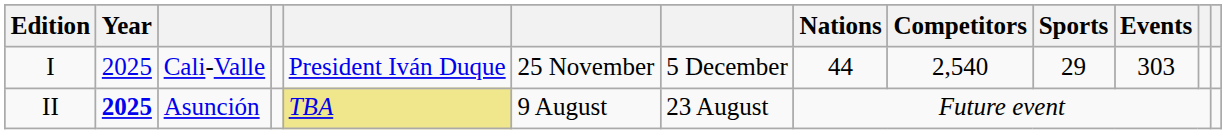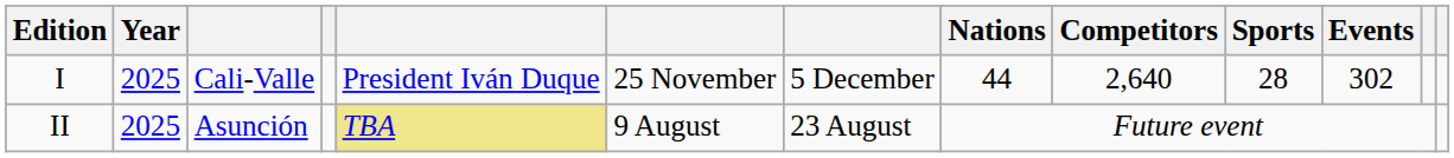I | Competitors: 2,540 -> 2,640
I | Sports: 29 -> 28
I | Events: 303 -> 302
II | Year: bold -> normal
